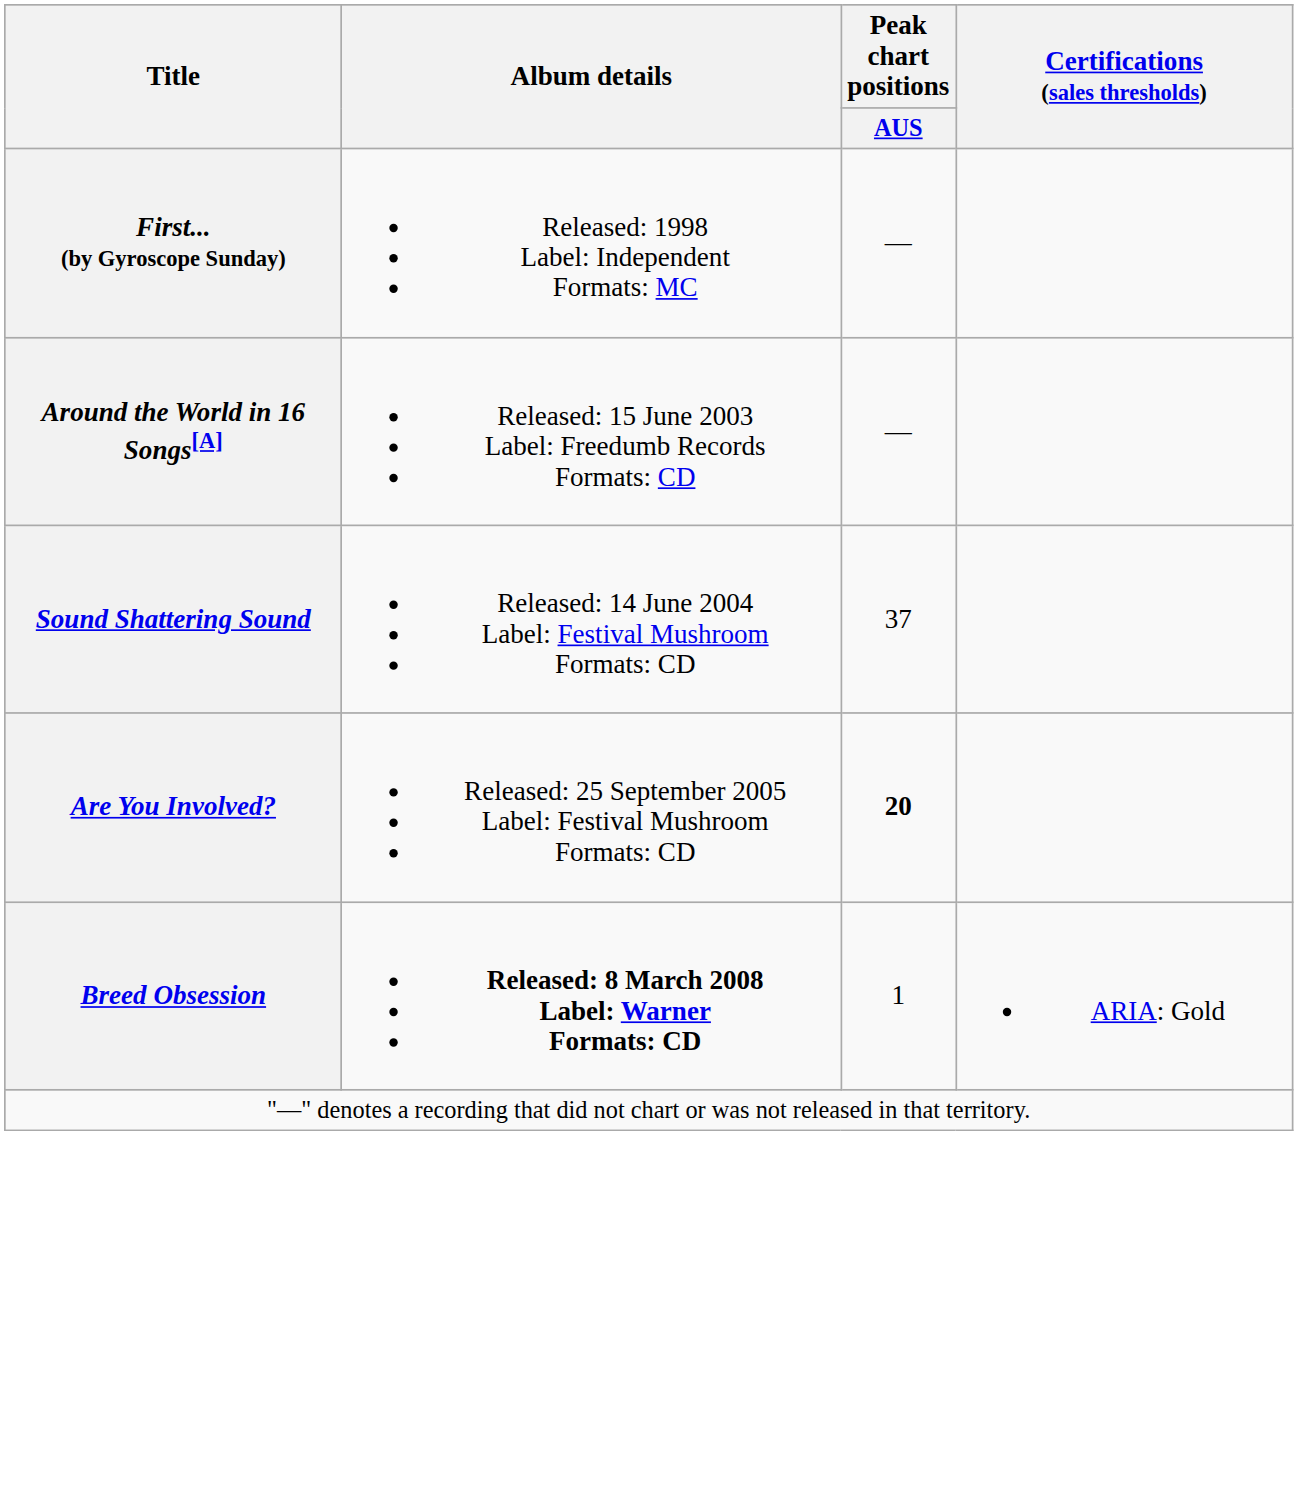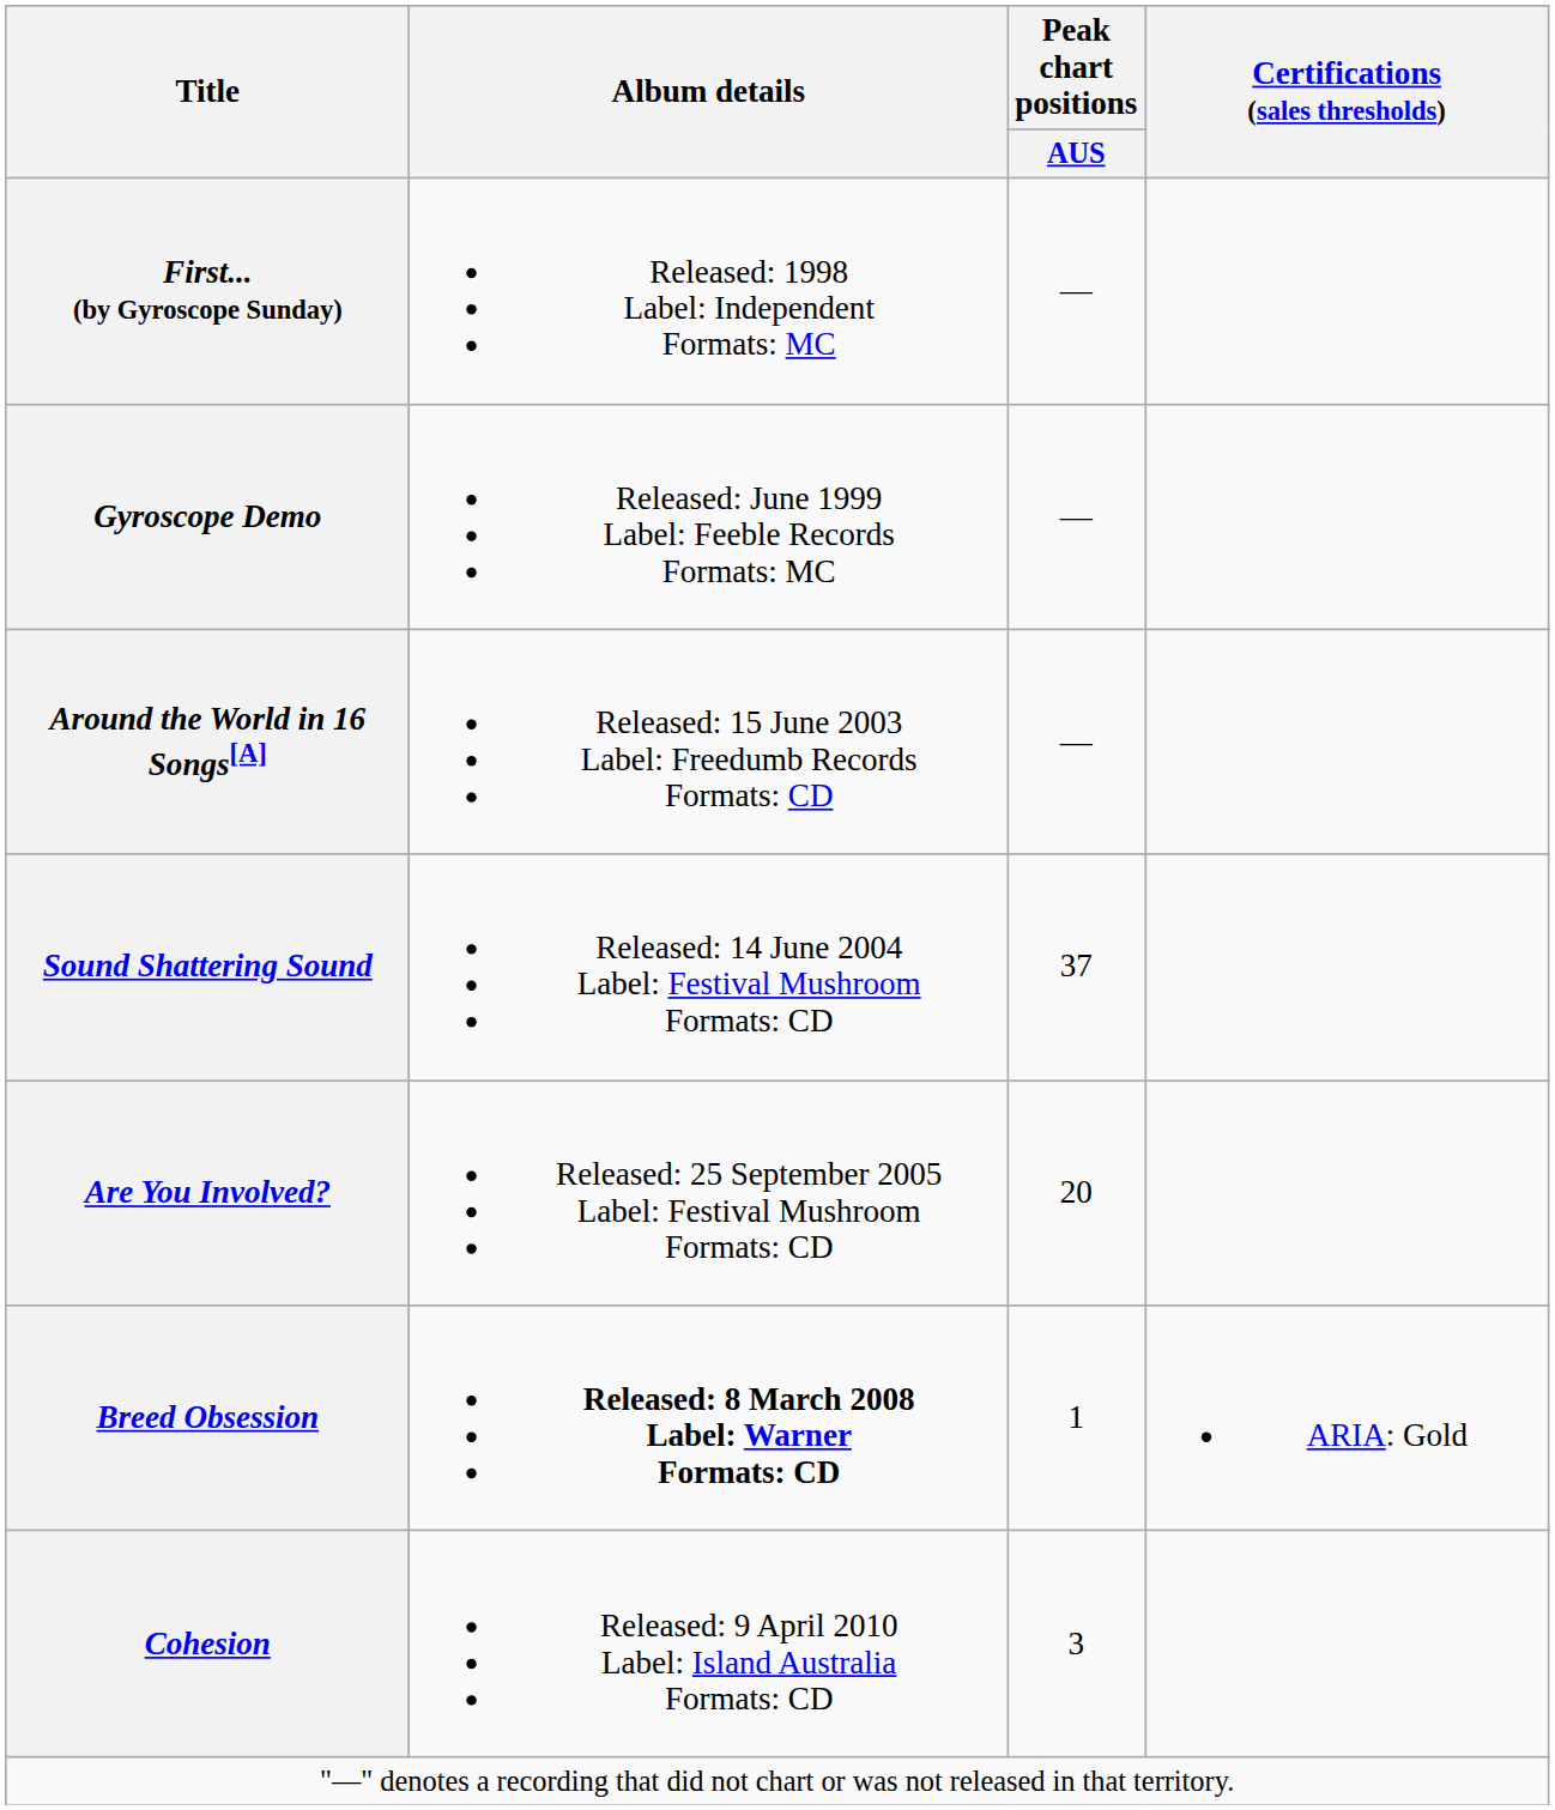+ row: Gyroscope Demo | Released: June 1999 Label: Feeble Records Formats: MC | —
Are You Involved? | Peak chart positions / AUS: bold -> normal
+ row: Cohesion | Released: 9 April 2010 Label: Island Australia Formats: CD | 3
